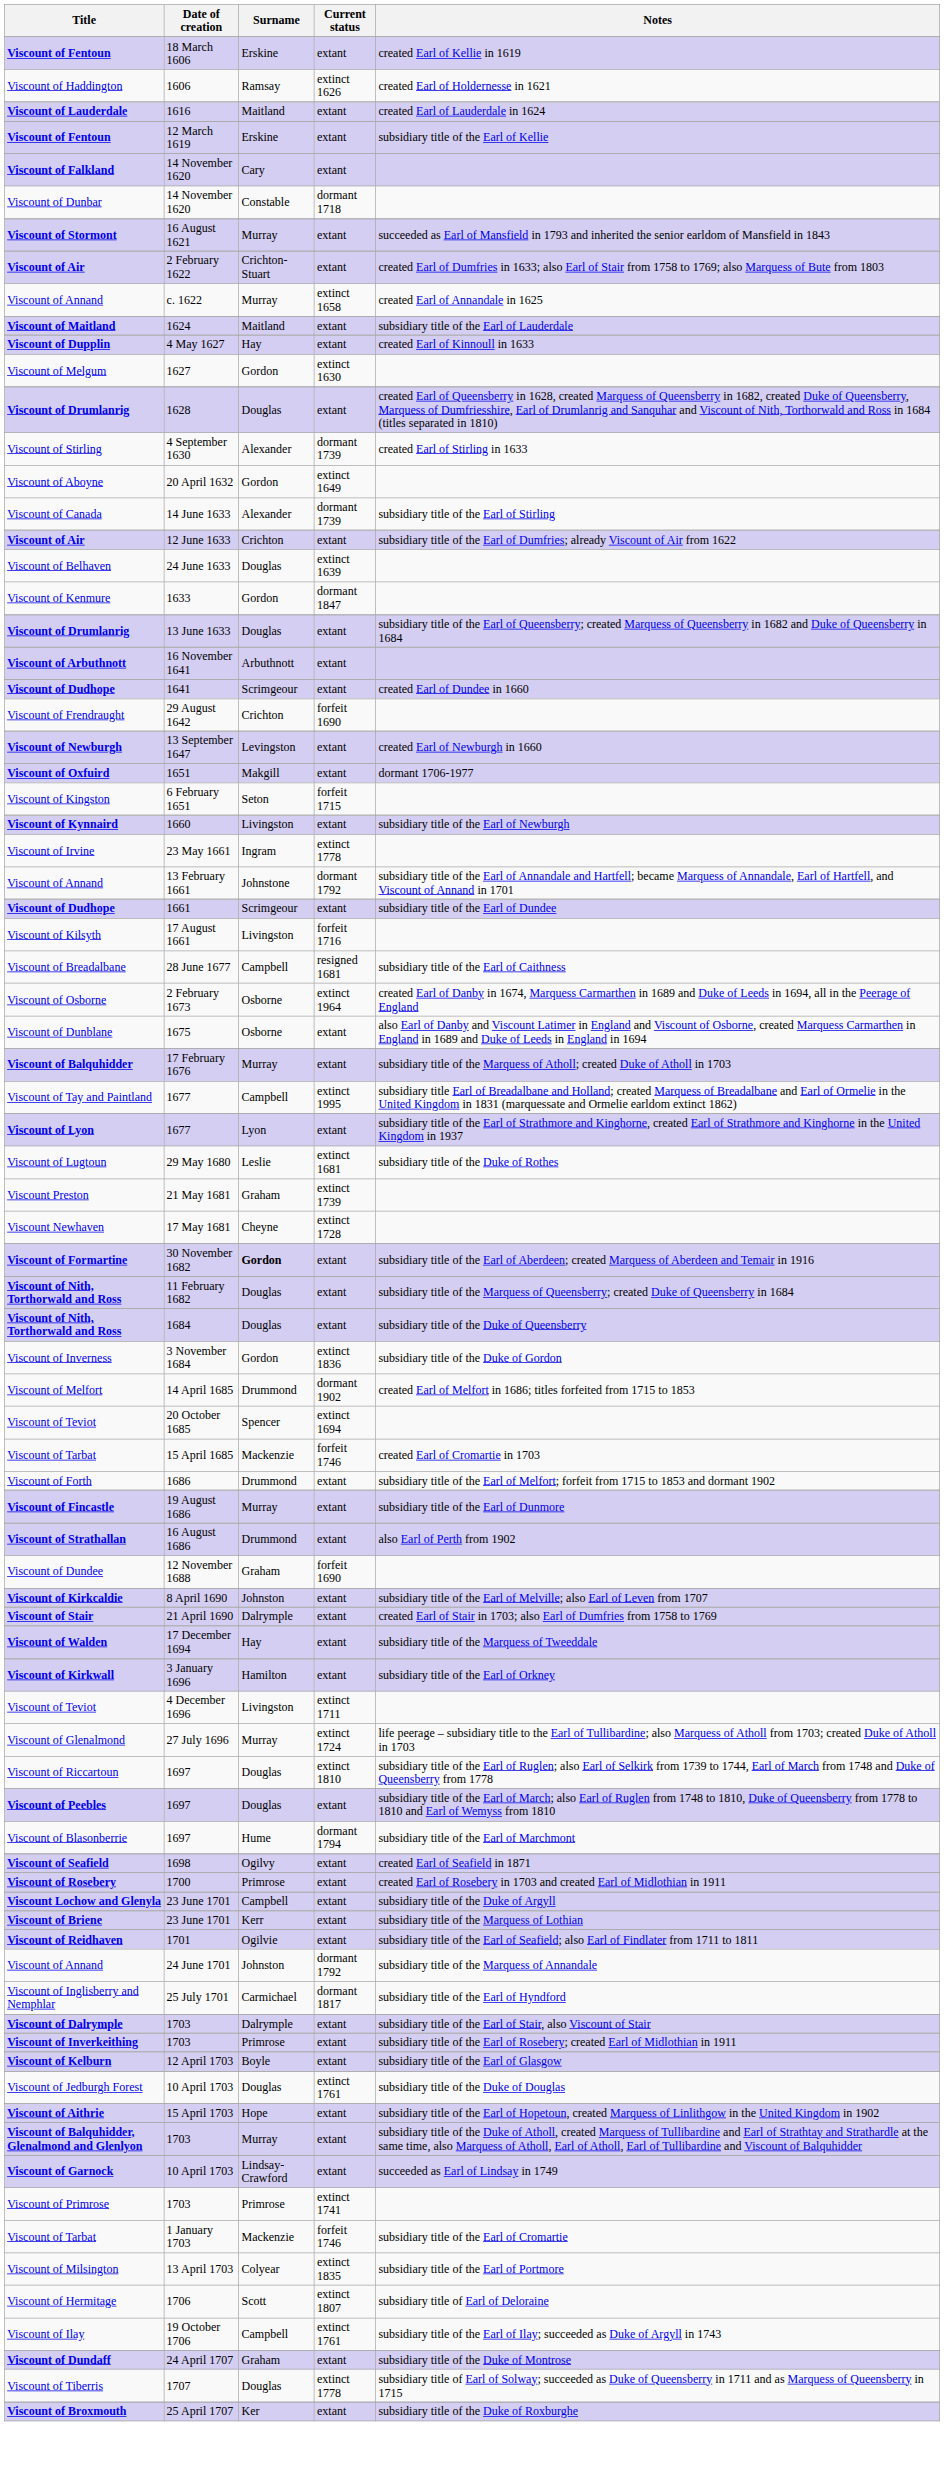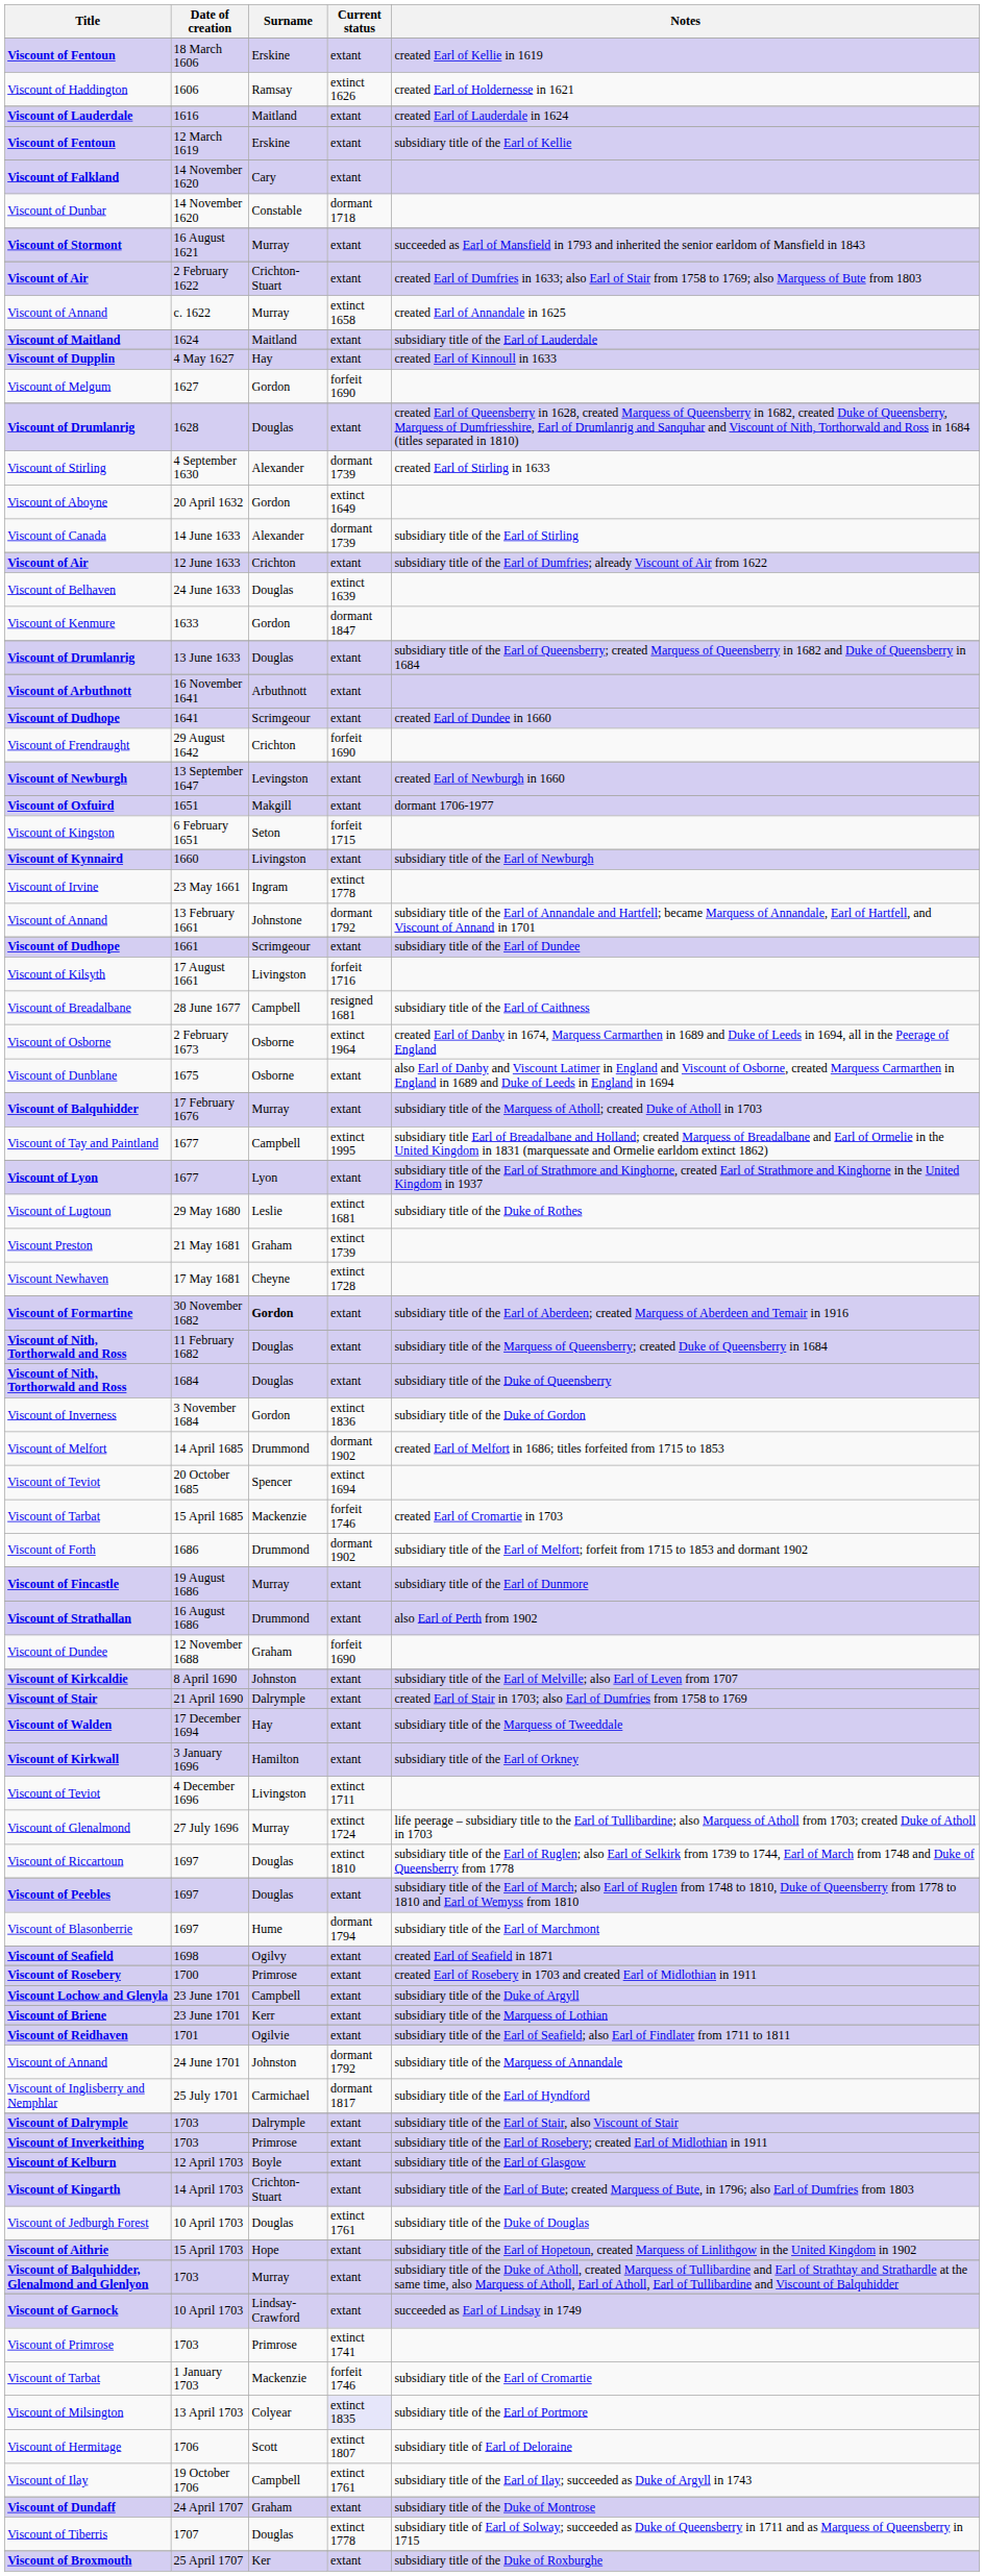Viscount of Melgum | Current status: extinct 1630 -> forfeit 1690
Viscount of Forth | Current status: extant -> dormant 1902
+ row: Viscount of Kingarth | 14 April 1703 | Crichton-Stuart | extant | subsidiary title of the Earl of Bute; created Marquess of Bute, in 1796; also Earl of Dumfries from 1803
Viscount of Milsington | Current status: no background -> lavender background
